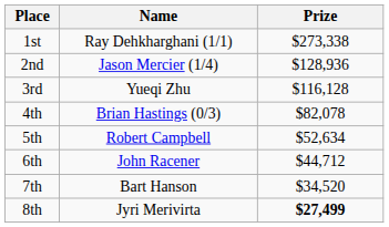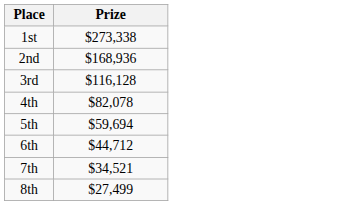- column: Name | Ray Dehkharghani (1/1) | Jason Mercier (1/4) | Yueqi Zhu | Brian Hastings (0/3) | Robert Campbell | John Racener | Bart Hanson | Jyri Merivirta
2nd | Prize: $128,936 -> $168,936
5th | Prize: $52,634 -> $59,694
7th | Prize: $34,520 -> $34,521
8th | Prize: bold -> normal
